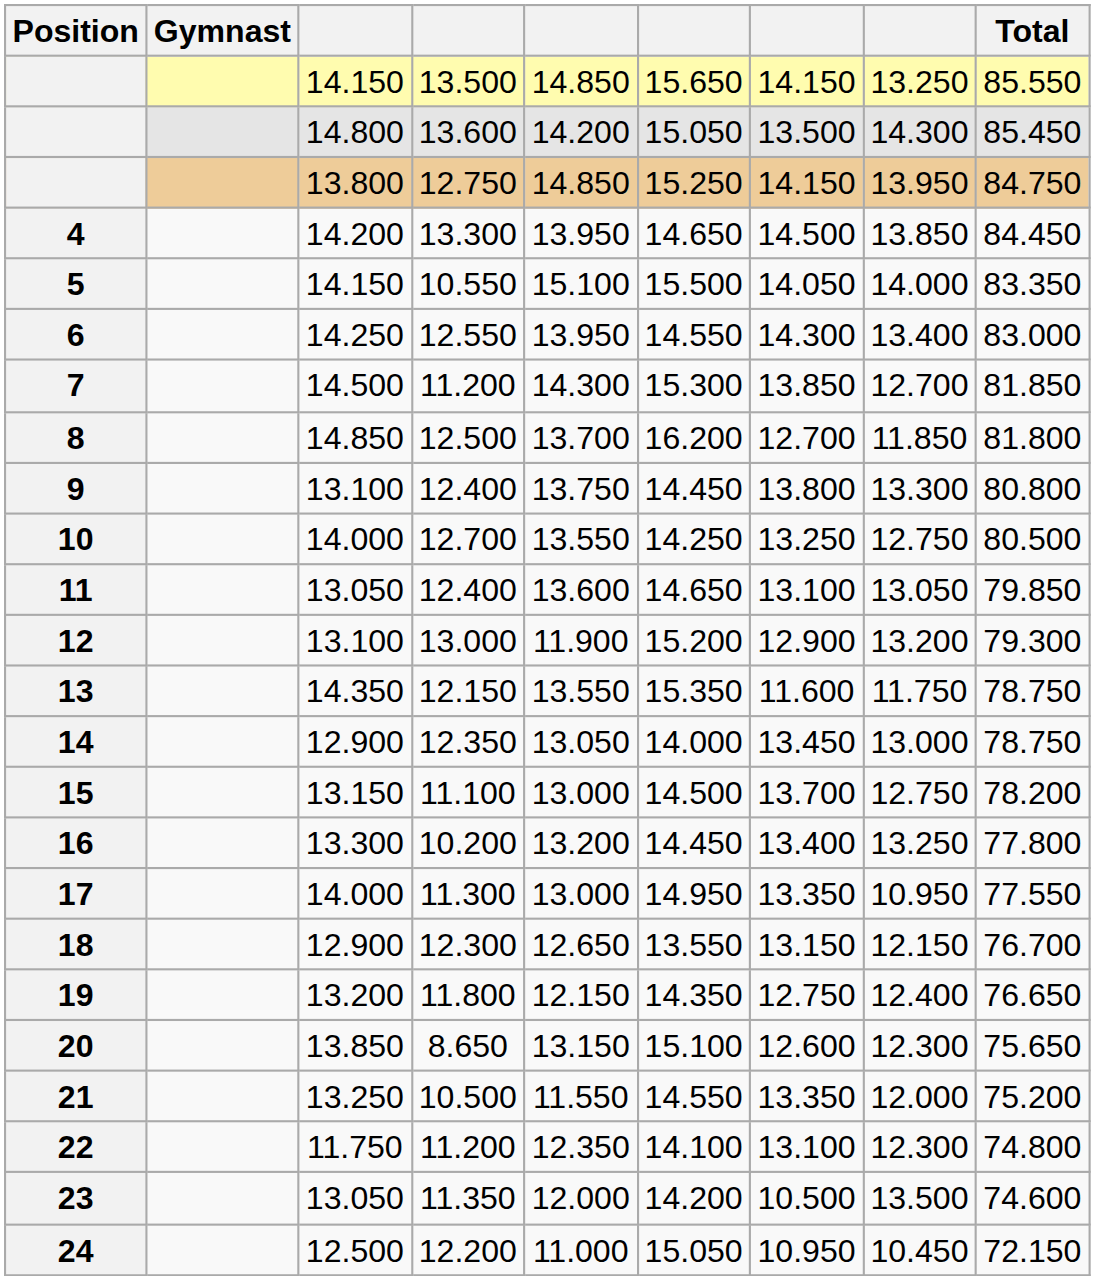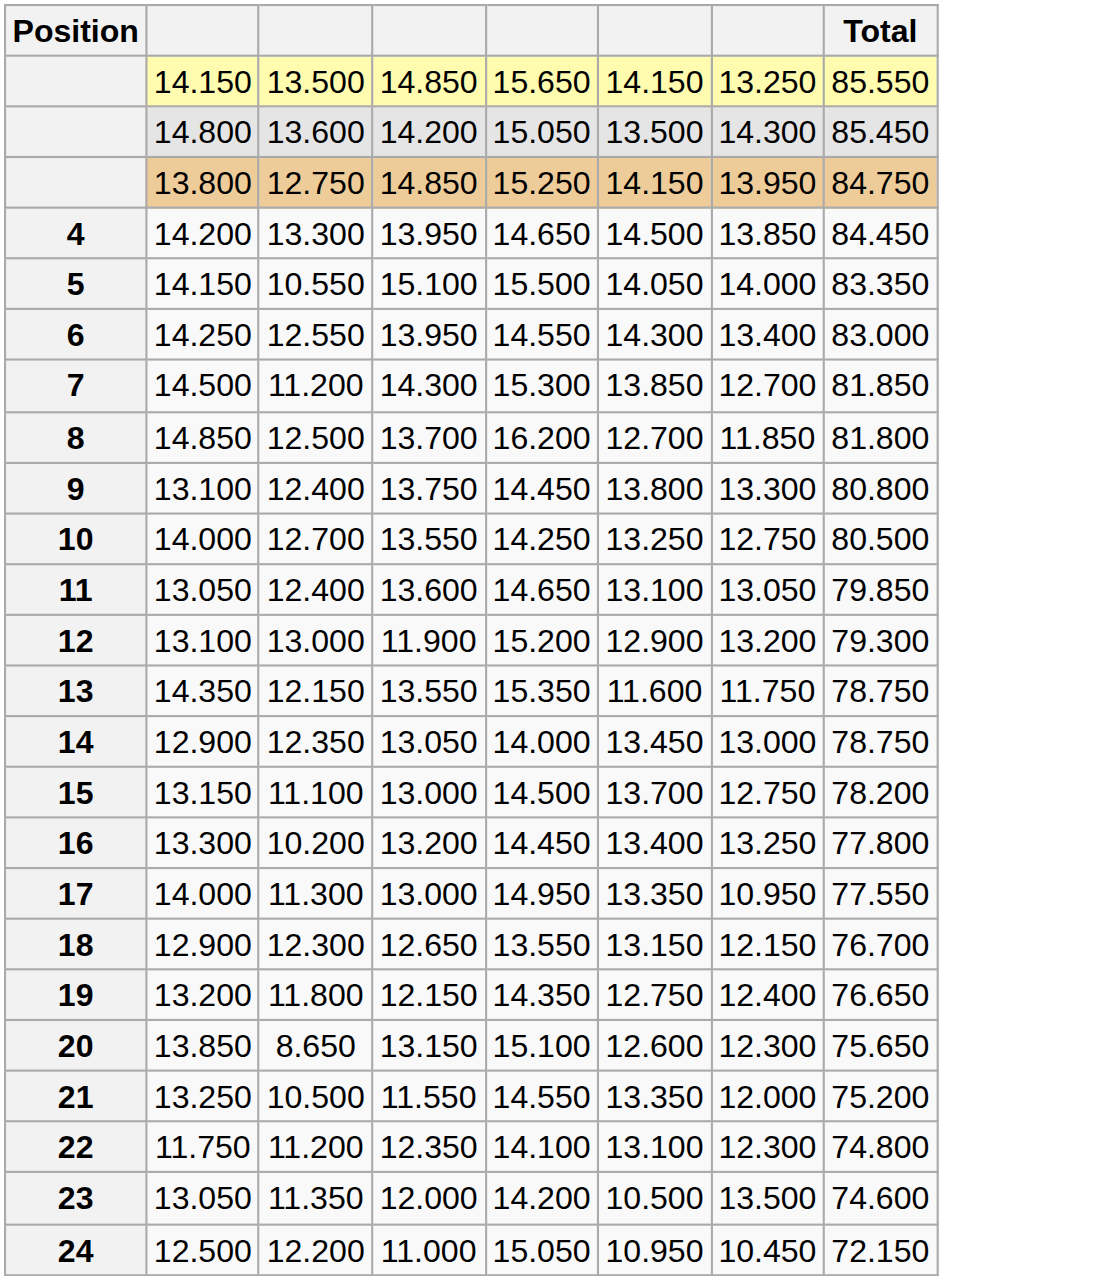- column: Gymnast
